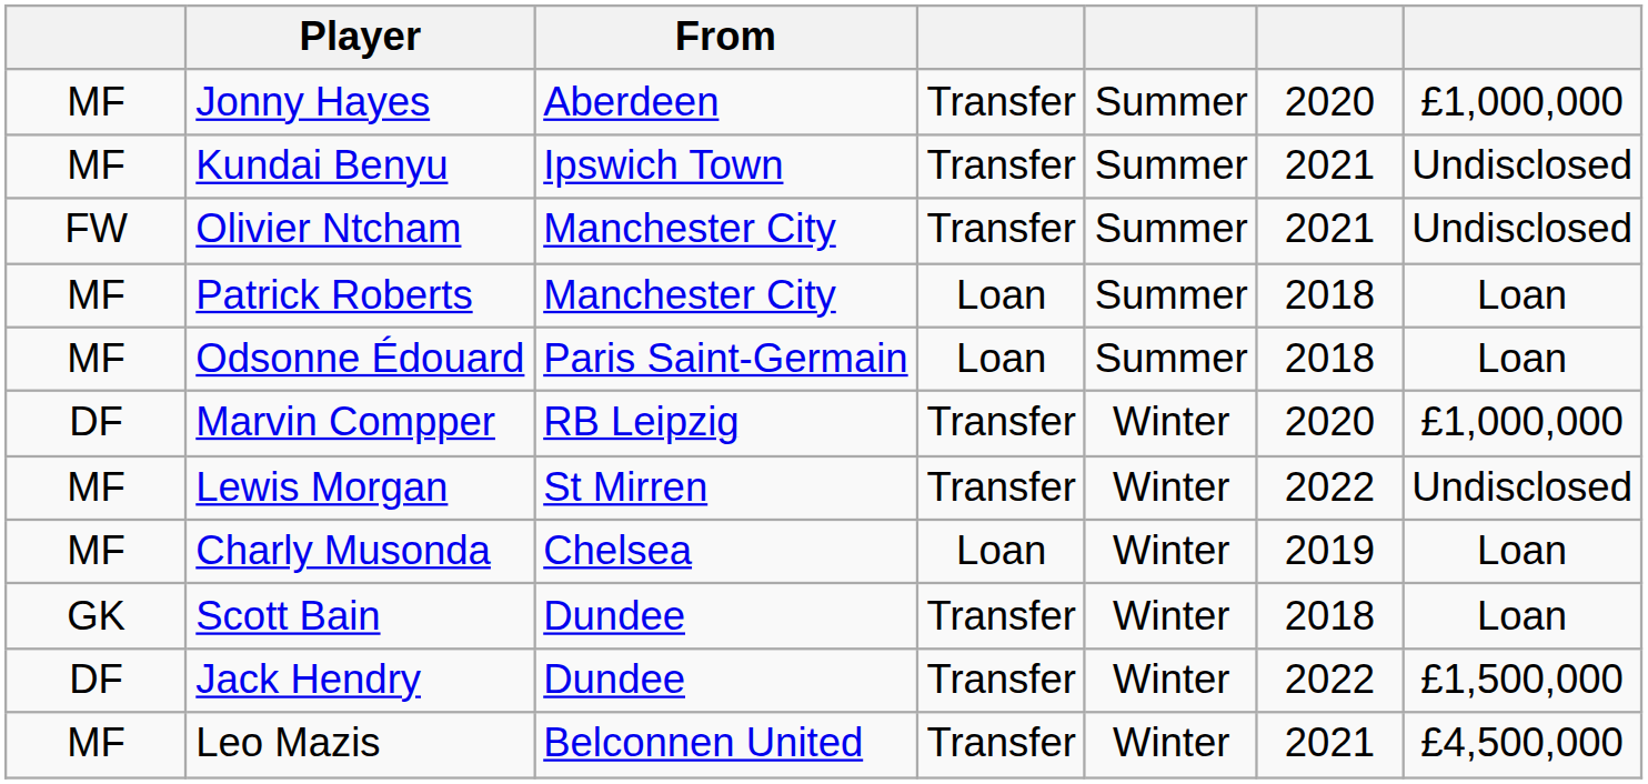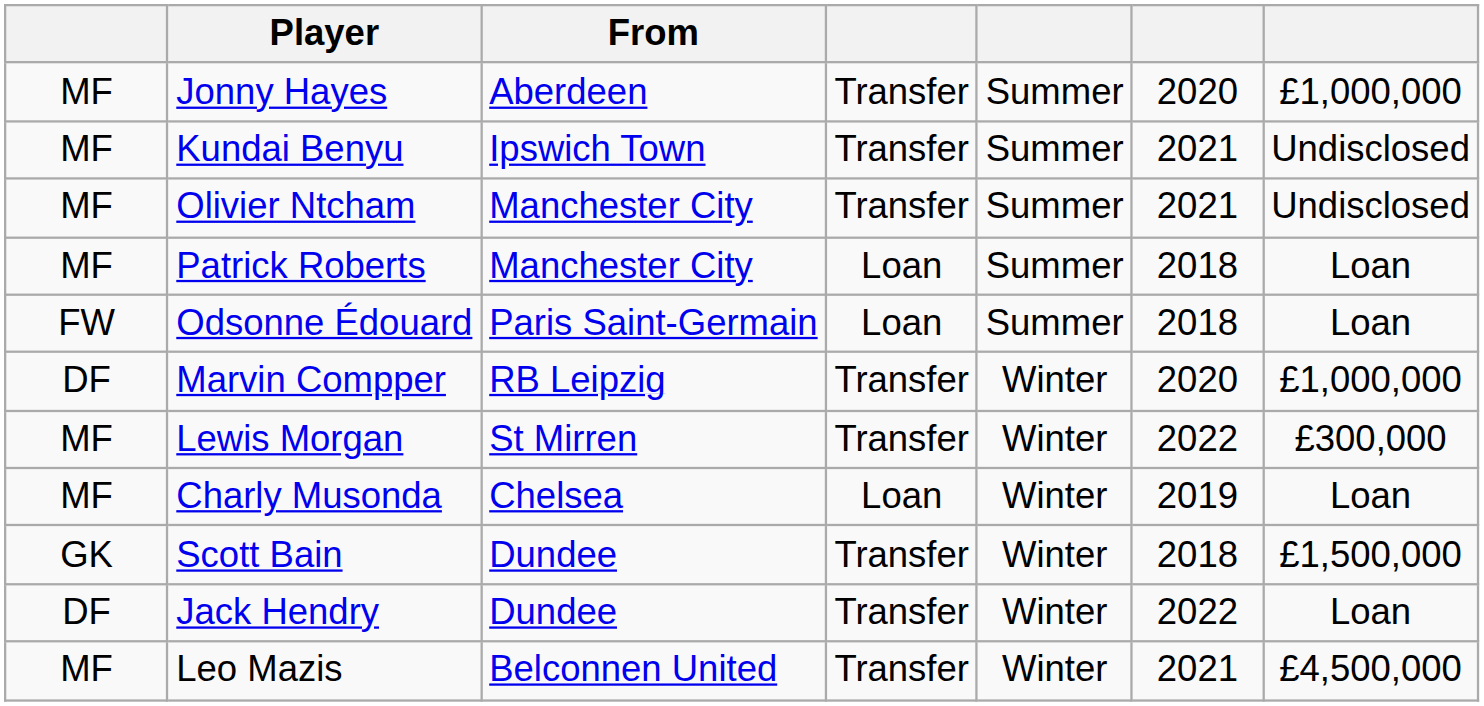Olivier Ntcham | column 1: FW -> MF
Odsonne Édouard | column 1: MF -> FW
Lewis Morgan | column 7: Undisclosed -> £300,000
Scott Bain | column 7: Loan -> £1,500,000
Jack Hendry | column 7: £1,500,000 -> Loan
